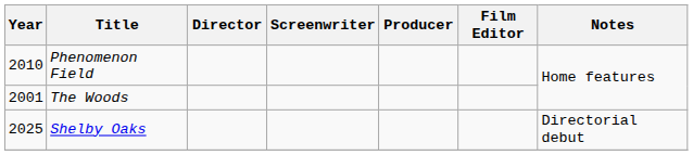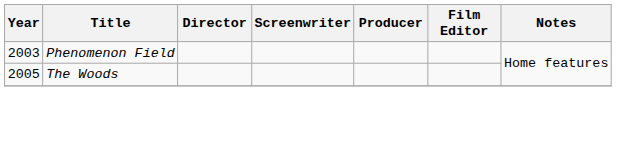Phenomenon Field | Year: 2010 -> 2003
The Woods | Year: 2001 -> 2005
- row: 2025 | Shelby Oaks | Directorial debut
